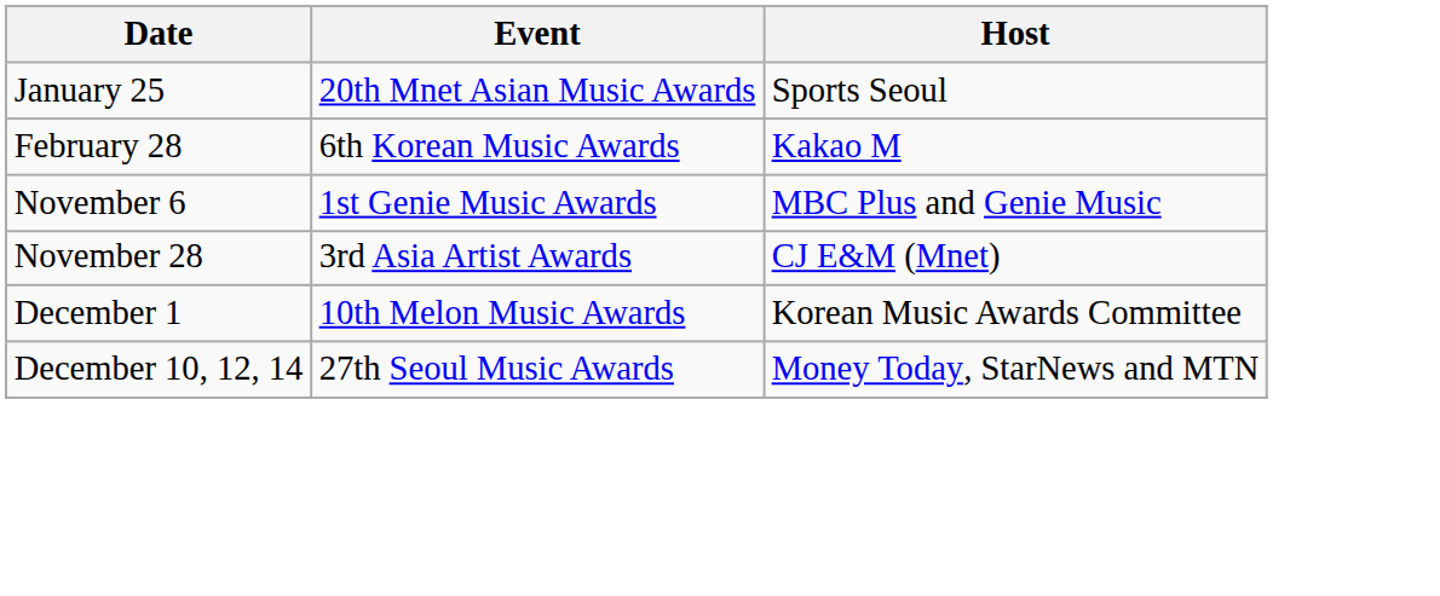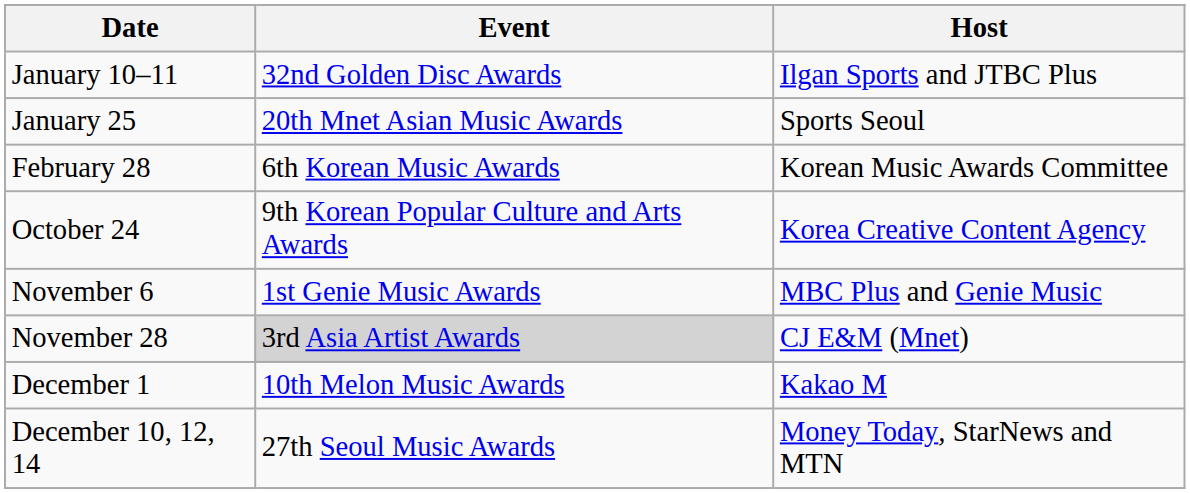+ row: January 10–11 | 32nd Golden Disc Awards | Ilgan Sports and JTBC Plus
February 28 | Host: Kakao M -> Korean Music Awards Committee
+ row: October 24 | 9th Korean Popular Culture and Arts Awards | Korea Creative Content Agency
November 28 | Event: no background -> lightgrey background
December 1 | Host: Korean Music Awards Committee -> Kakao M
